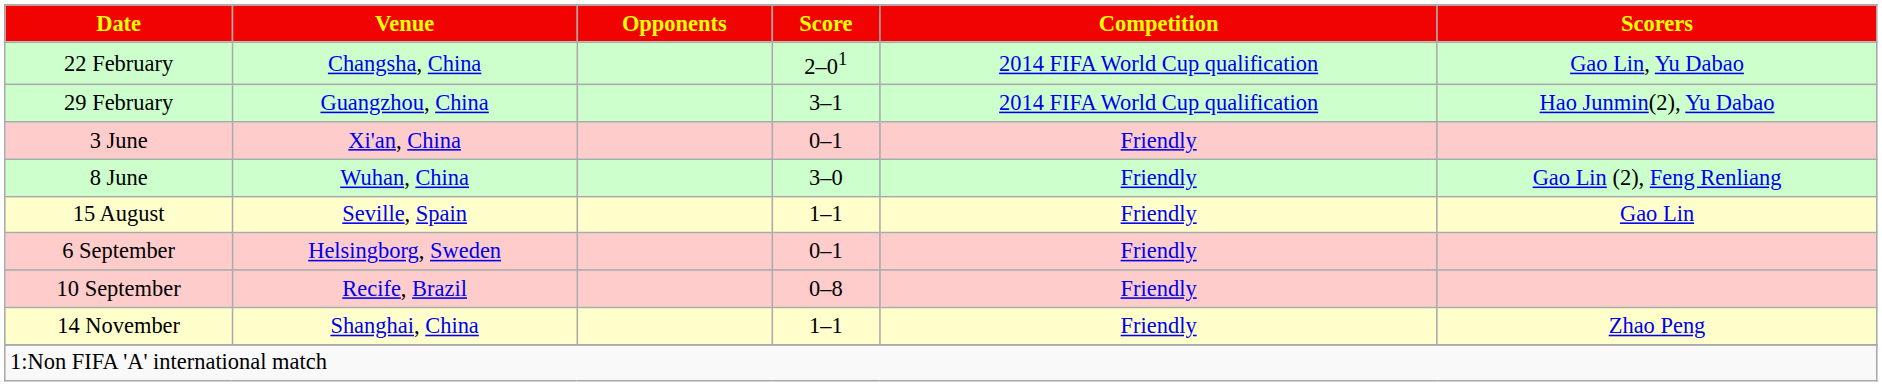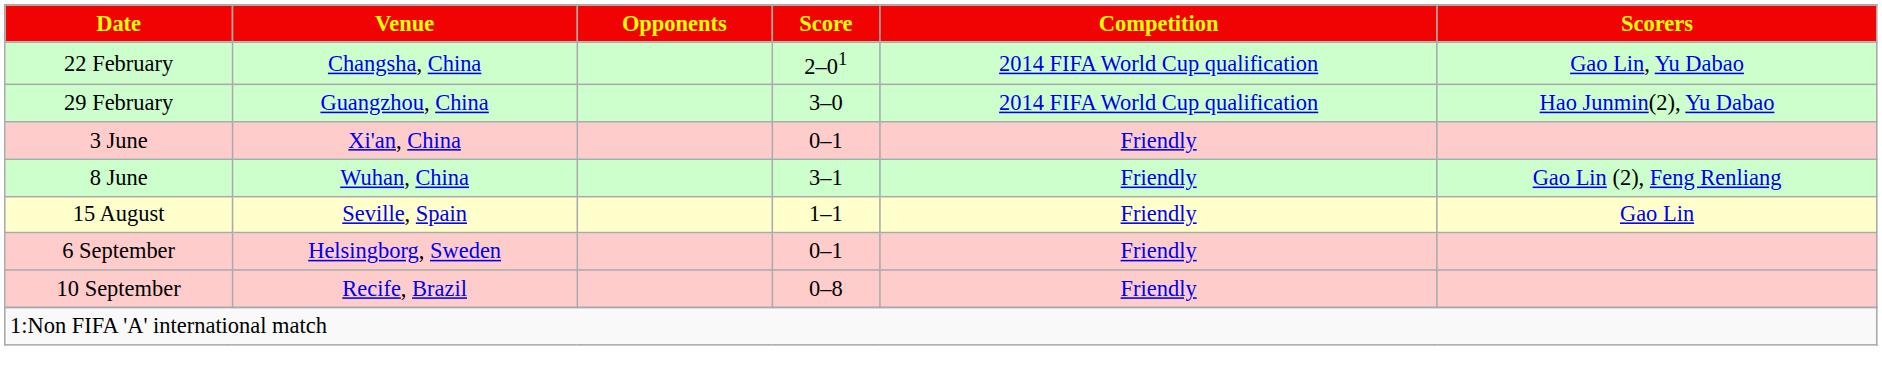29 February | Score: 3–1 -> 3–0
8 June | Score: 3–0 -> 3–1
- row: 14 November | Shanghai, China | 1–1 | Friendly | Zhao Peng
